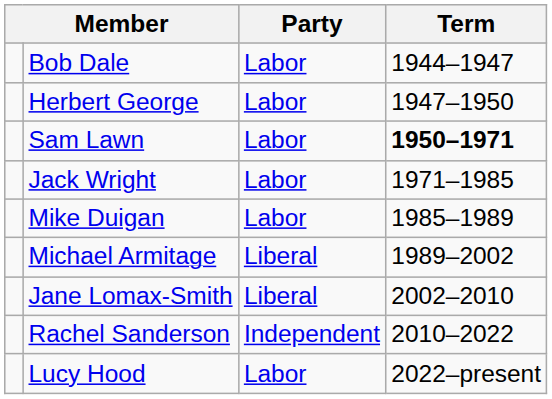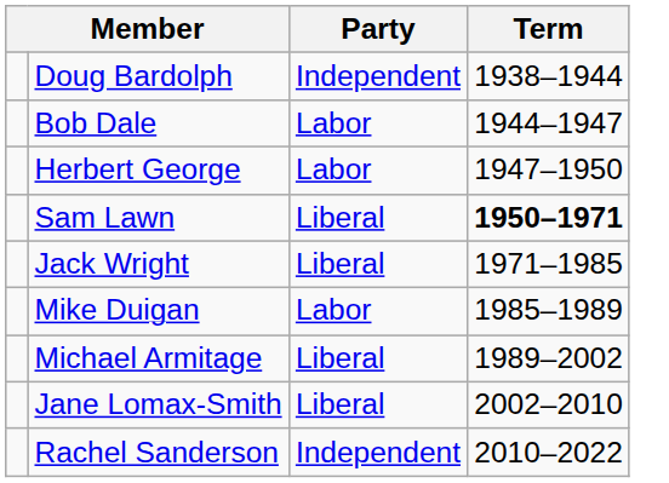+ row: Doug Bardolph | Independent | 1938–1944
Sam Lawn | Party: Labor -> Liberal
Jack Wright | Party: Labor -> Liberal
- row: Lucy Hood | Labor | 2022–present
